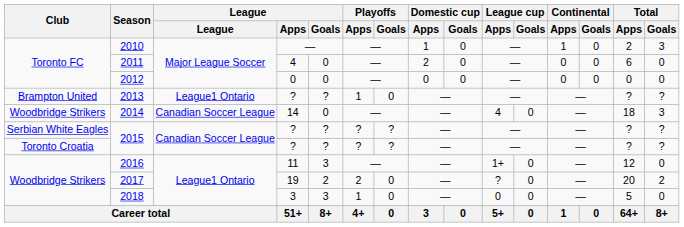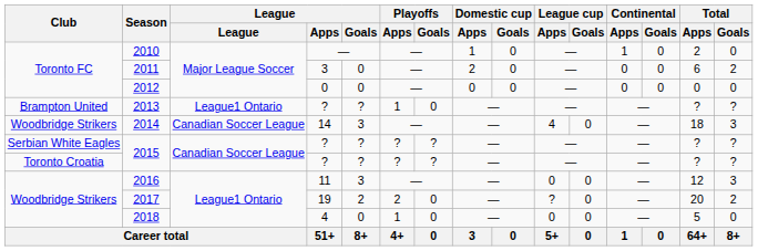2010 | Total / Goals: 3 -> 0
2011 | League / Apps: 4 -> 3
2011 | Total / Goals: 0 -> 2
2014 | League / Goals: 0 -> 3
2016 | League cup / Apps: 1+ -> 0
2016 | Total / Goals: 0 -> 3
2018 | League / Apps: 3 -> 4
2018 | League / Goals: 3 -> 0
